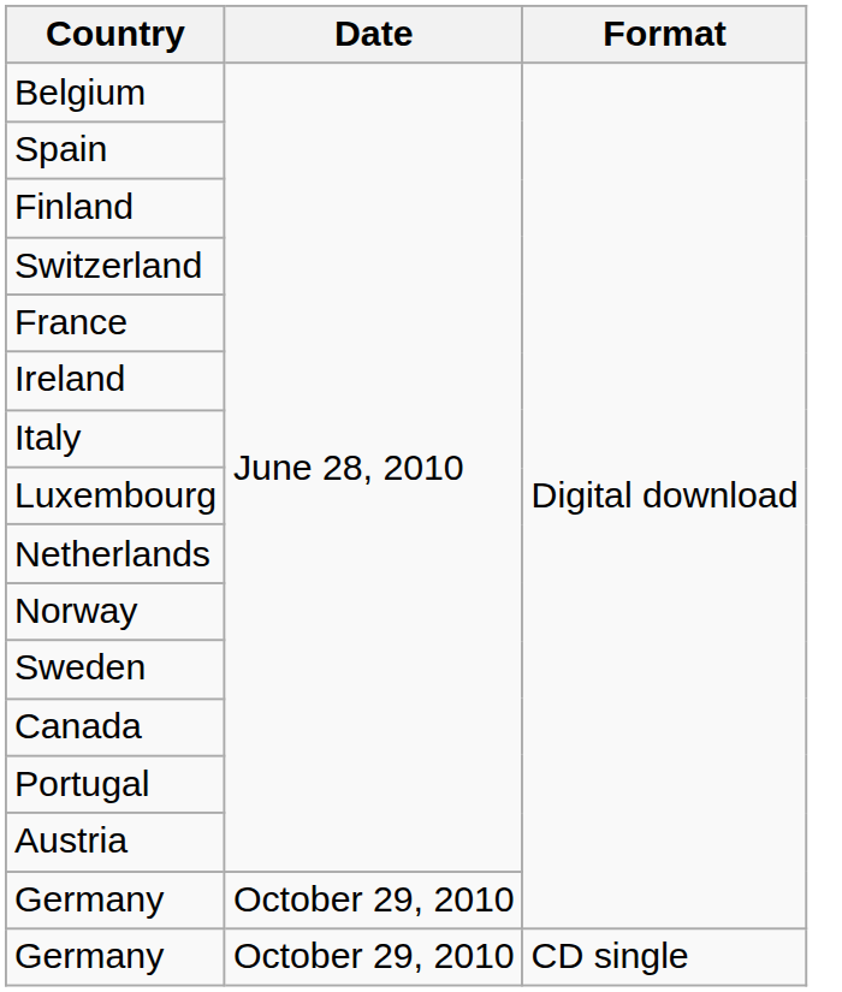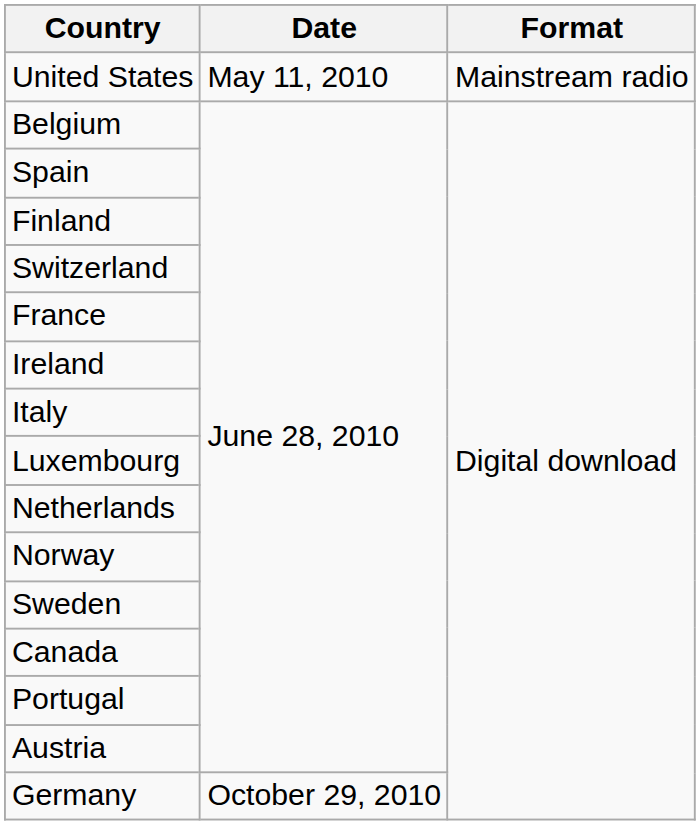+ row: United States | May 11, 2010 | Mainstream radio
- row: Germany | October 29, 2010 | CD single
